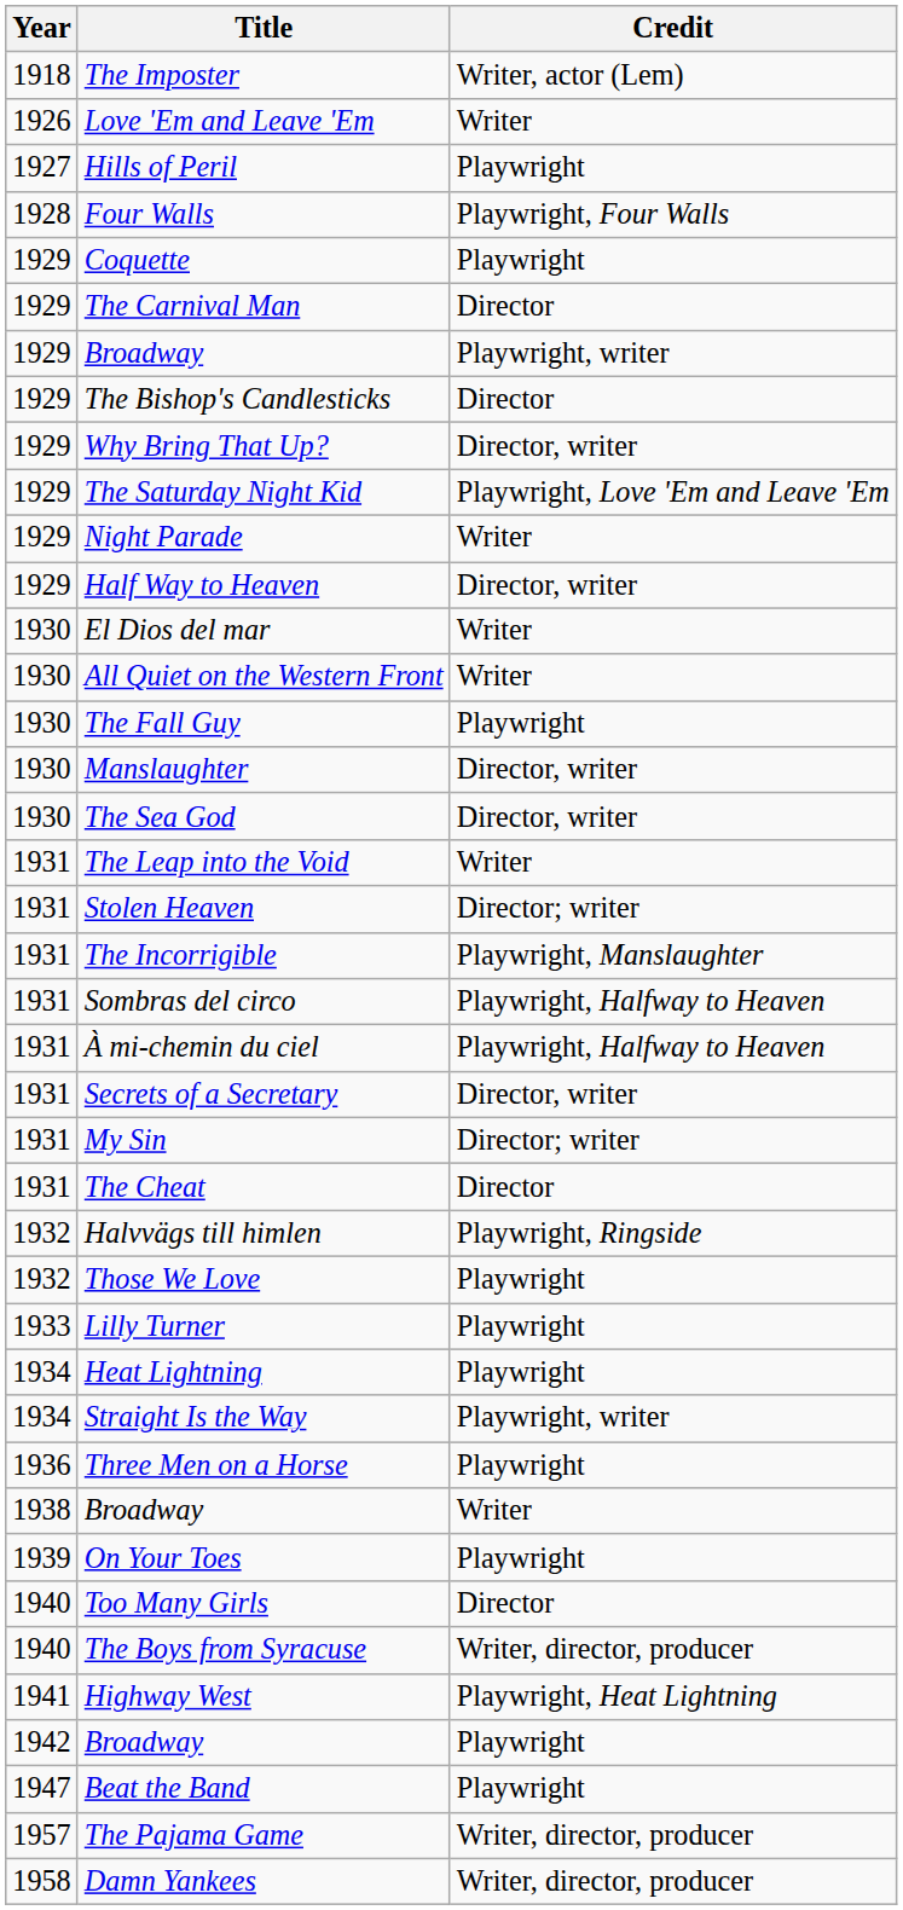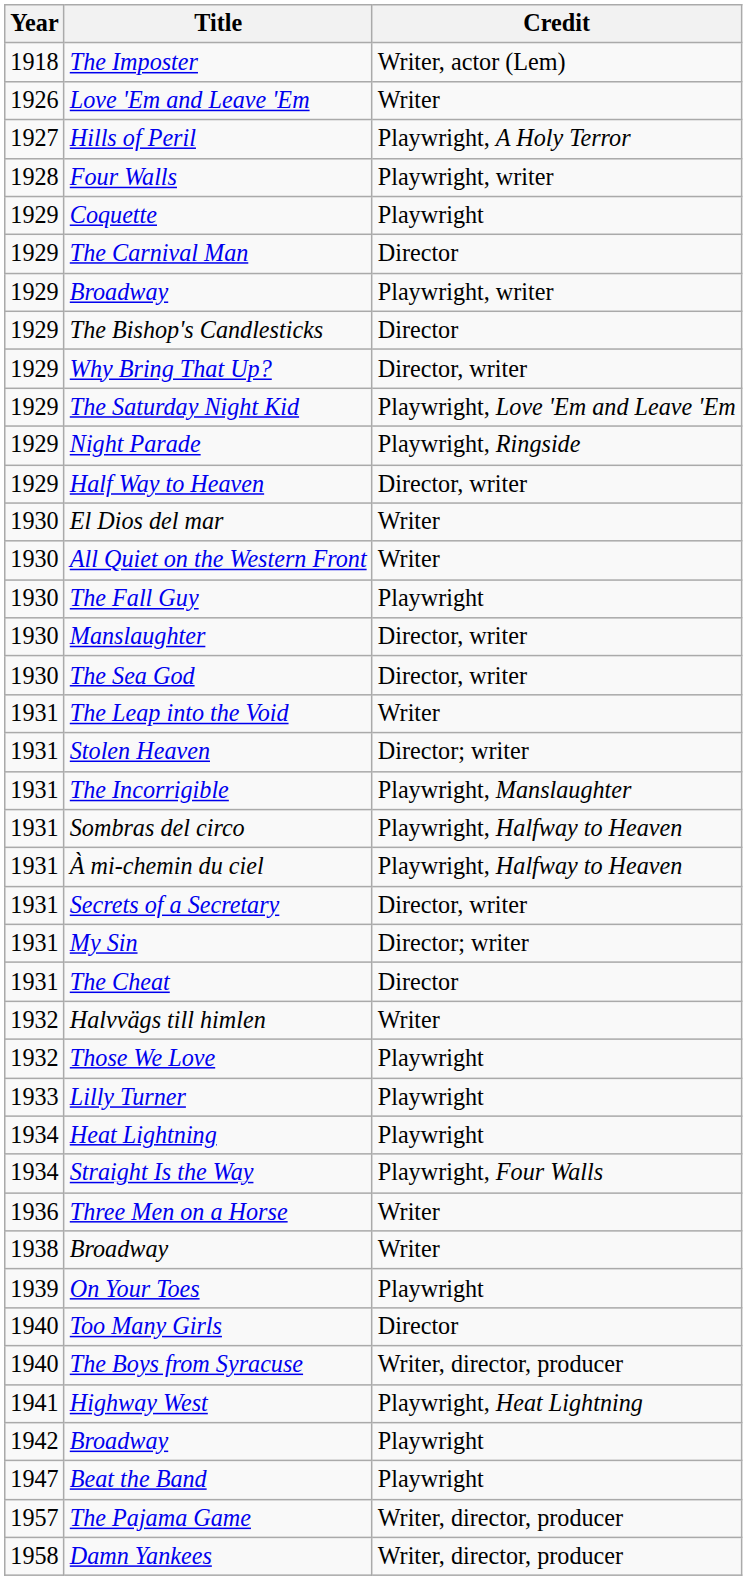Hills of Peril | Credit: Playwright -> Playwright, A Holy Terror
Four Walls | Credit: Playwright, Four Walls -> Playwright, writer
Night Parade | Credit: Writer -> Playwright, Ringside
Halvvägs till himlen | Credit: Playwright, Ringside -> Writer
Straight Is the Way | Credit: Playwright, writer -> Playwright, Four Walls
Three Men on a Horse | Credit: Playwright -> Writer
